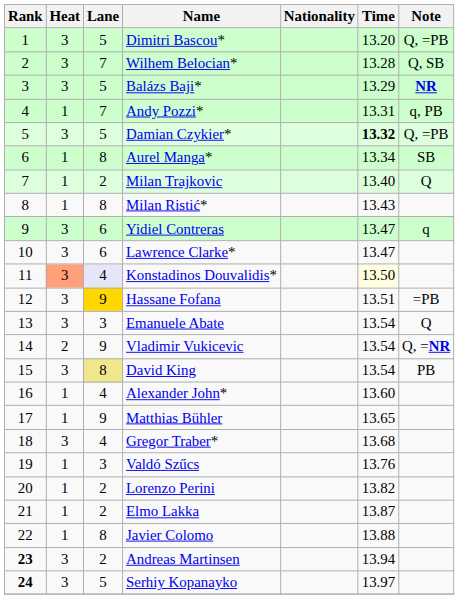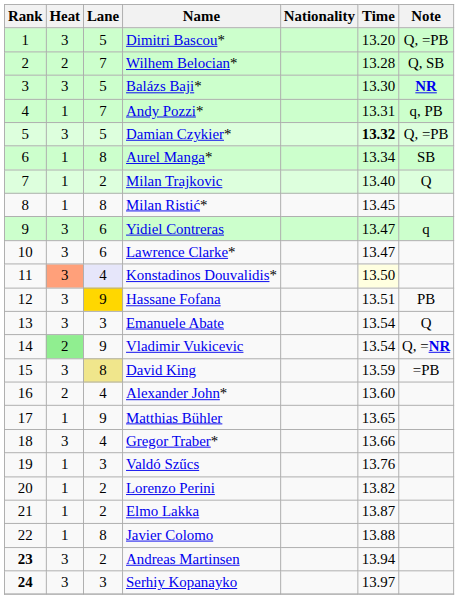Wilhem Belocian* | Heat: 3 -> 2
Balázs Baji* | Time: 13.29 -> 13.30
Milan Ristić* | Time: 13.43 -> 13.45
Hassane Fofana | Note: =PB -> PB
Vladimir Vukicevic | Heat: no background -> lightgreen background
David King | Time: 13.54 -> 13.59
David King | Note: PB -> =PB
Alexander John* | Heat: 1 -> 2
Gregor Traber* | Time: 13.68 -> 13.66
Serhiy Kopanayko | Lane: 5 -> 3
